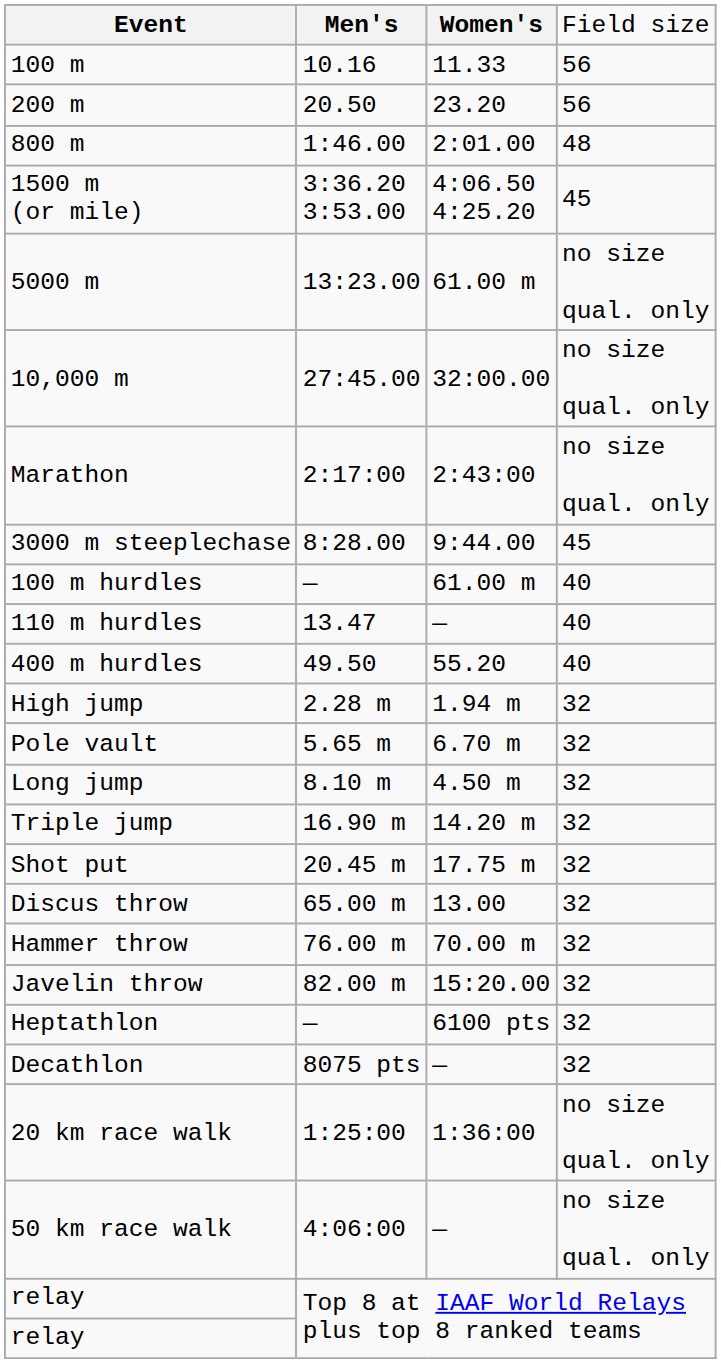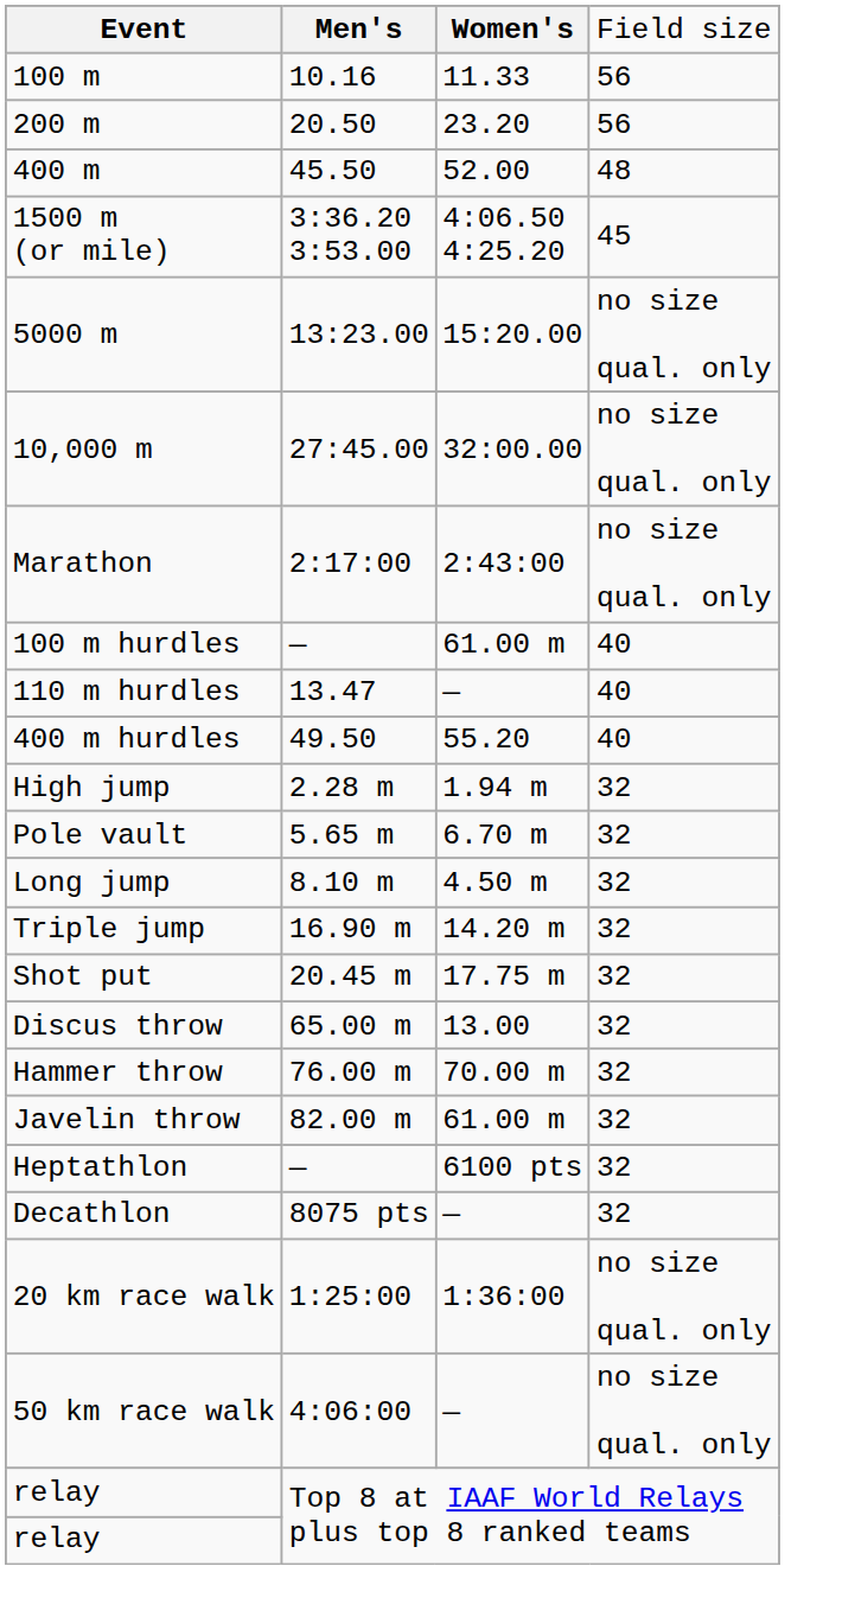+ row: 400 m | 45.50 | 52.00 | 48
- row: 800 m | 1:46.00 | 2:01.00 | 48
5000 m | column 3: 61.00 m -> 15:20.00
- row: 3000 m steeplechase | 8:28.00 | 9:44.00 | 45
Javelin throw | column 3: 15:20.00 -> 61.00 m
